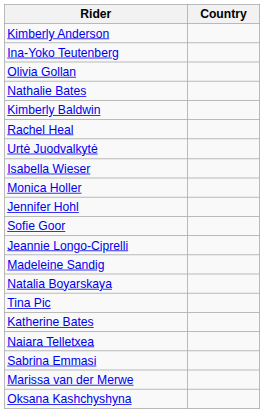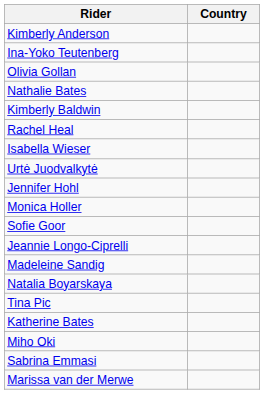rows swapped: Isabella Wieser <-> Urtė Juodvalkytė
rows swapped: Monica Holler <-> Jennifer Hohl
- row: Naiara Telletxea
+ row: Miho Oki
- row: Oksana Kashchyshyna
